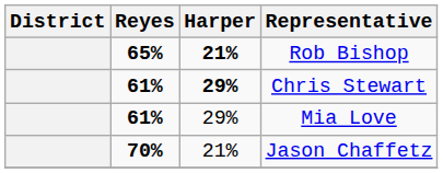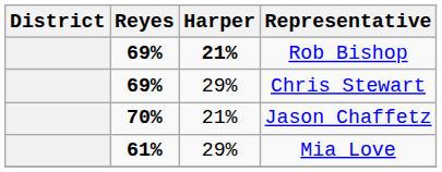Rob Bishop | Reyes: 65% -> 69%
Chris Stewart | Reyes: 61% -> 69%
Chris Stewart | Harper: bold -> normal
rows swapped: Jason Chaffetz <-> Mia Love
